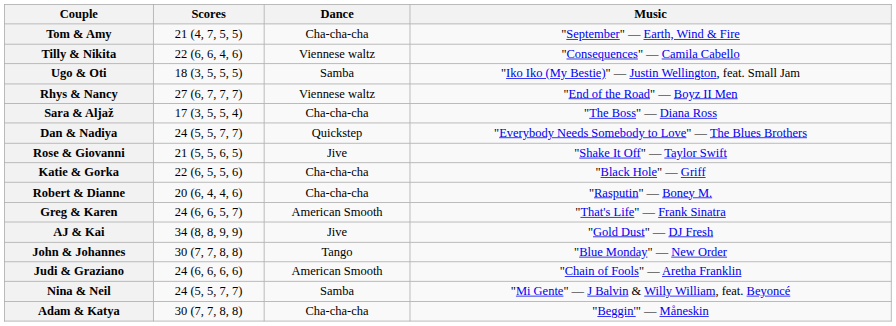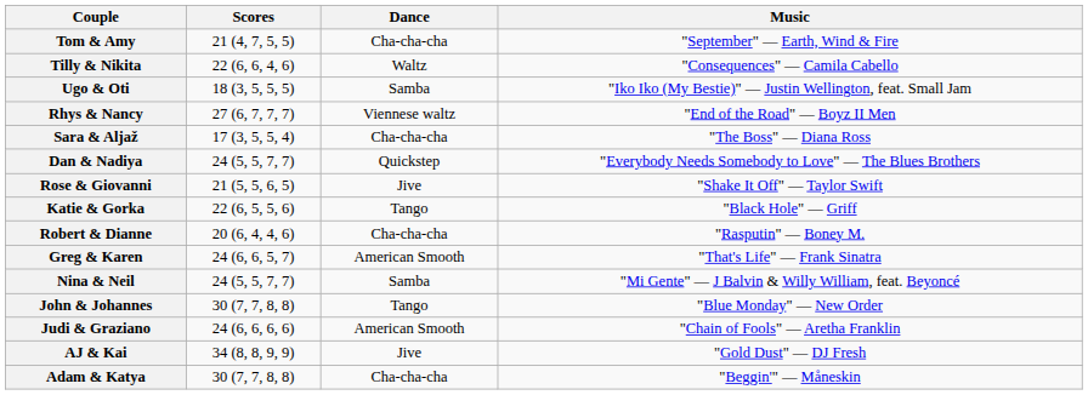Tilly & Nikita | Dance: Viennese waltz -> Waltz
Katie & Gorka | Dance: Cha-cha-cha -> Tango
rows swapped: Nina & Neil <-> AJ & Kai
